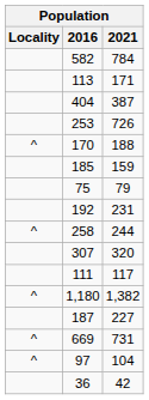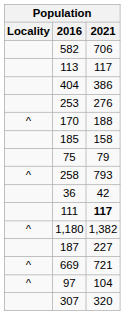582 | 2021: 784 -> 706
113 | 2021: 171 -> 117
404 | 2021: 387 -> 386
253 | 2021: 726 -> 276
185 | 2021: 159 -> 158
- row: 192 | 231
258 | 2021: 244 -> 793
rows swapped: 36 <-> 307
111 | 2021: normal -> bold
669 | 2021: 731 -> 721
